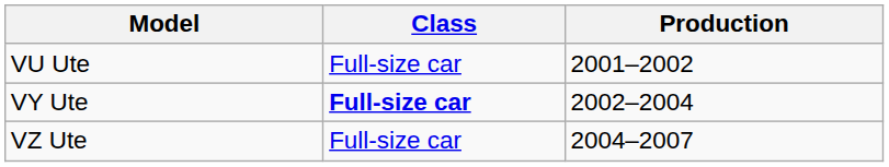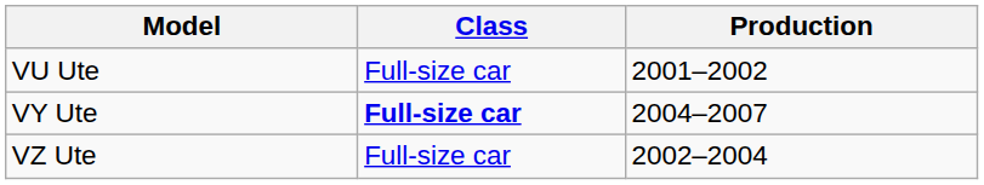VY Ute | Production: 2002–2004 -> 2004–2007
VZ Ute | Production: 2004–2007 -> 2002–2004
